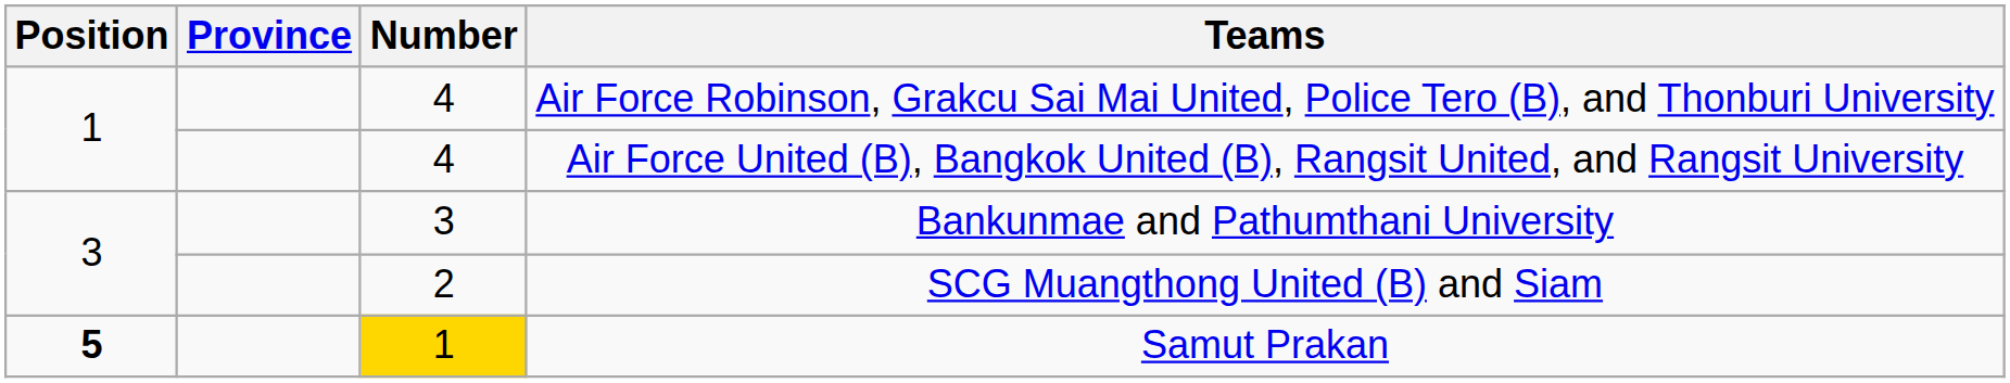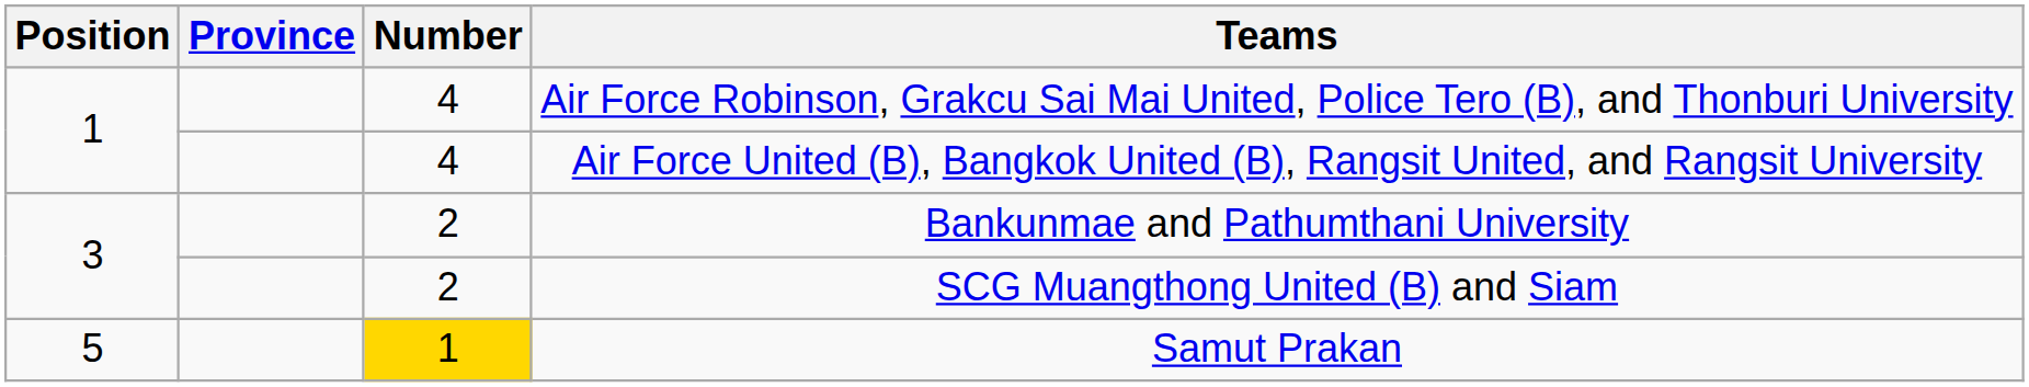Bankunmae and Pathumthani University | Number: 3 -> 2
Samut Prakan | Position: bold -> normal
